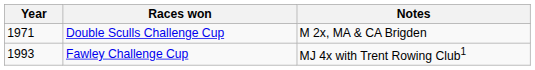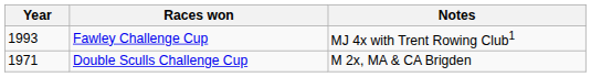rows swapped: Double Sculls Challenge Cup <-> Fawley Challenge Cup
